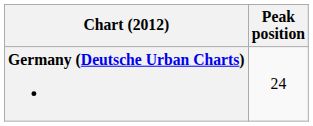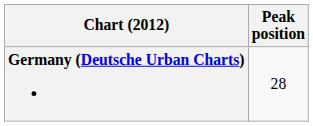Germany (Deutsche Urban Charts) | Peak position: 24 -> 28
